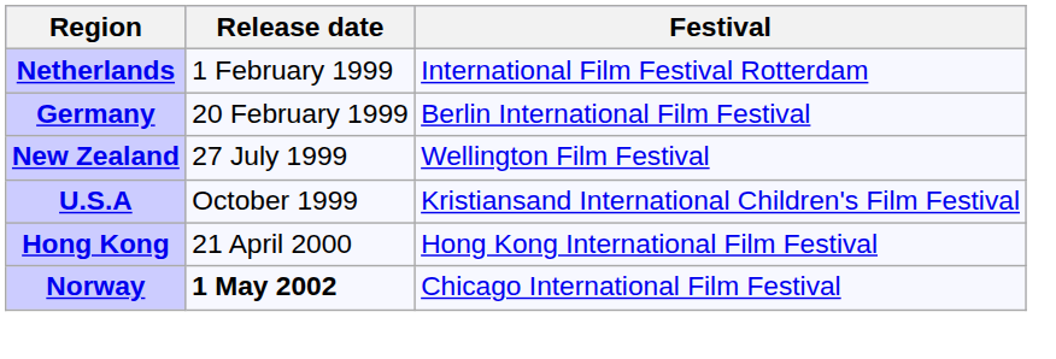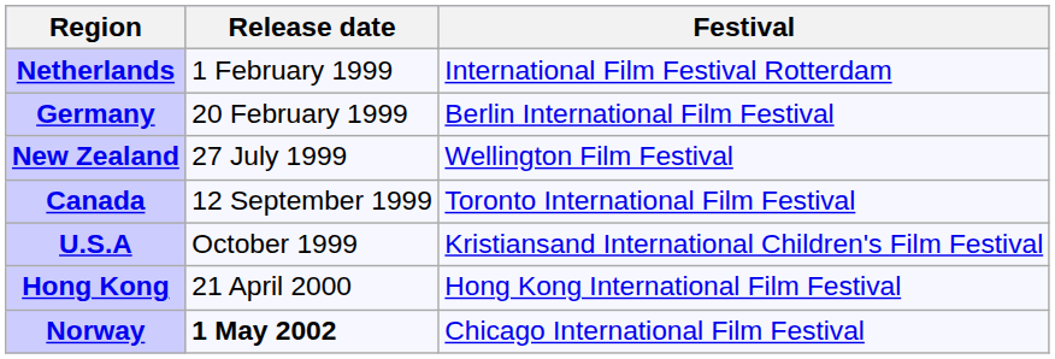+ row: Canada | 12 September 1999 | Toronto International Film Festival
